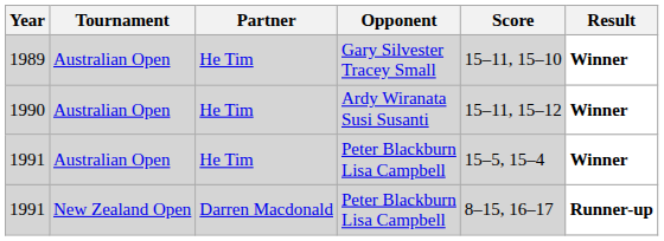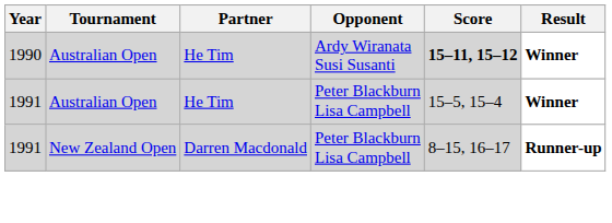- row: 1989 | Australian Open | He Tim | Gary Silvester Tracey Small | 15–11, 15–10 | Winner
1990 | Score: normal -> bold
